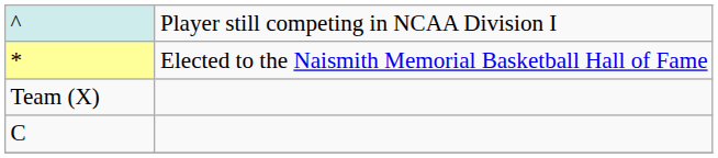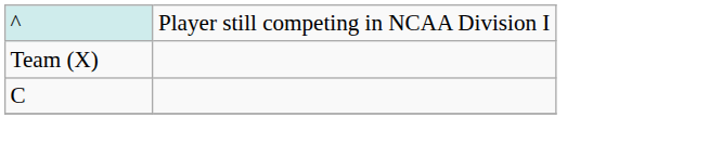- row: * | Elected to the Naismith Memorial Basketball Hall of Fame
